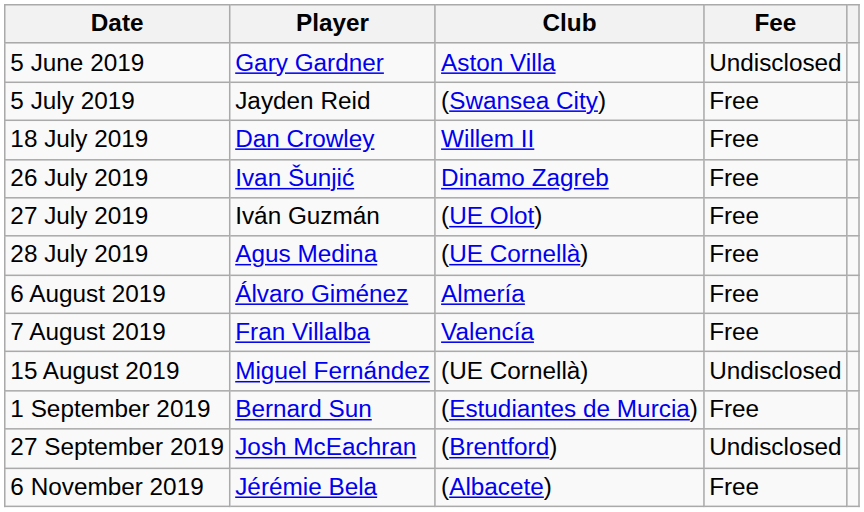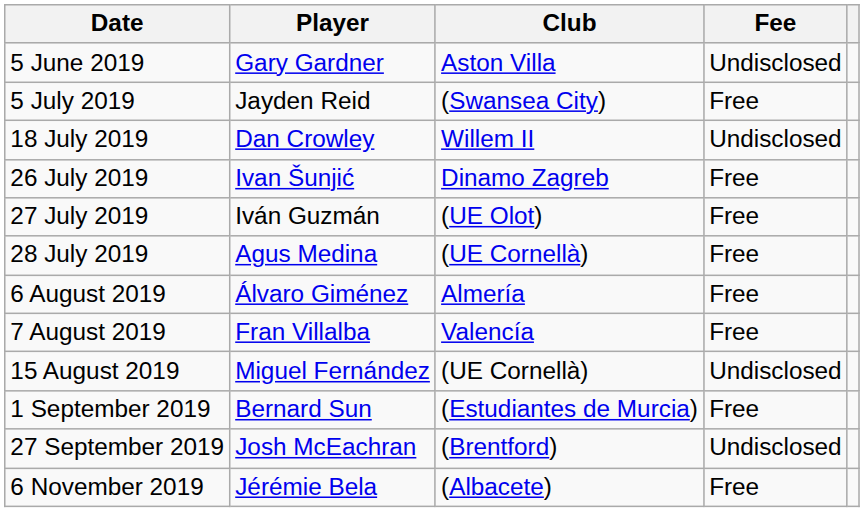18 July 2019 | Fee: Free -> Undisclosed
